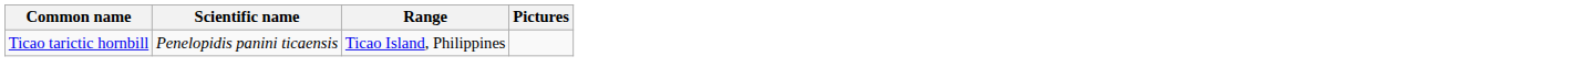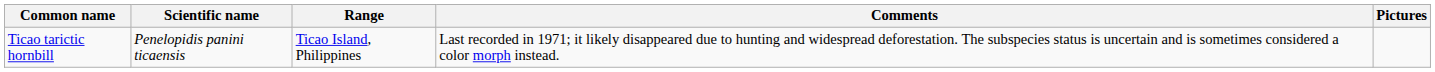+ column: Comments | Last recorded in 1971; it likely disappeared due to hunting and widespread deforestation. The subspecies status is uncertain and is sometimes considered a color morph instead.
